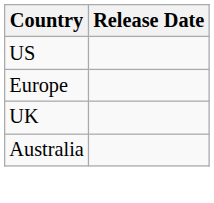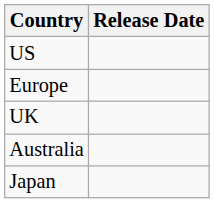+ row: Japan
